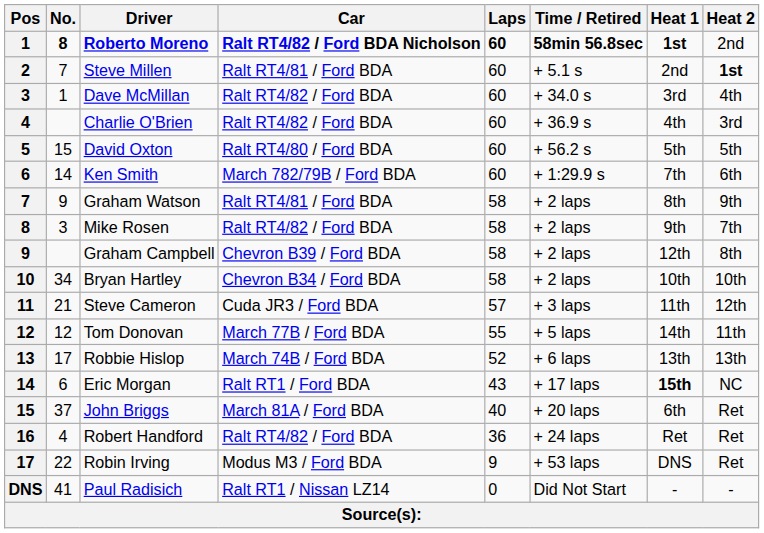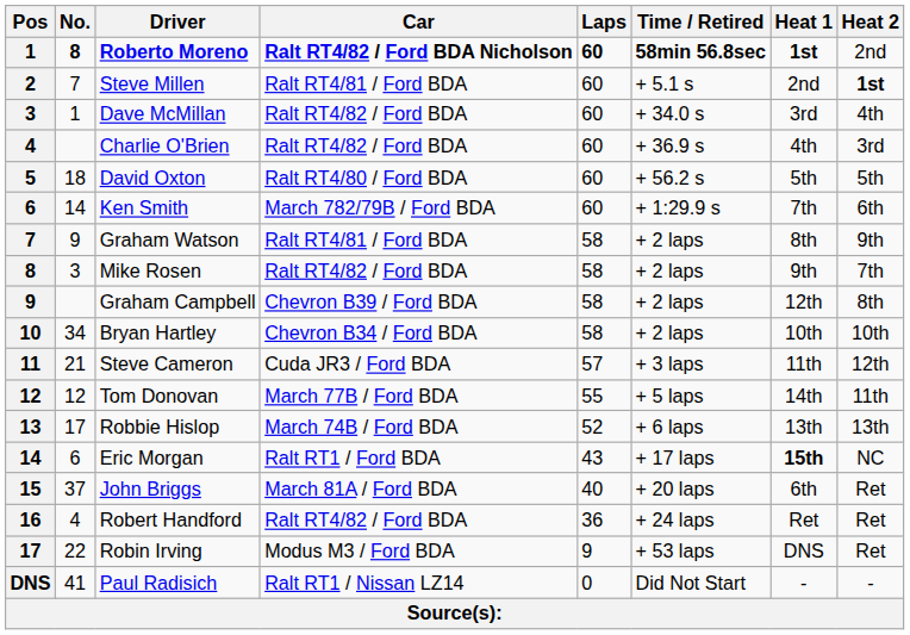David Oxton | No.: 15 -> 18
